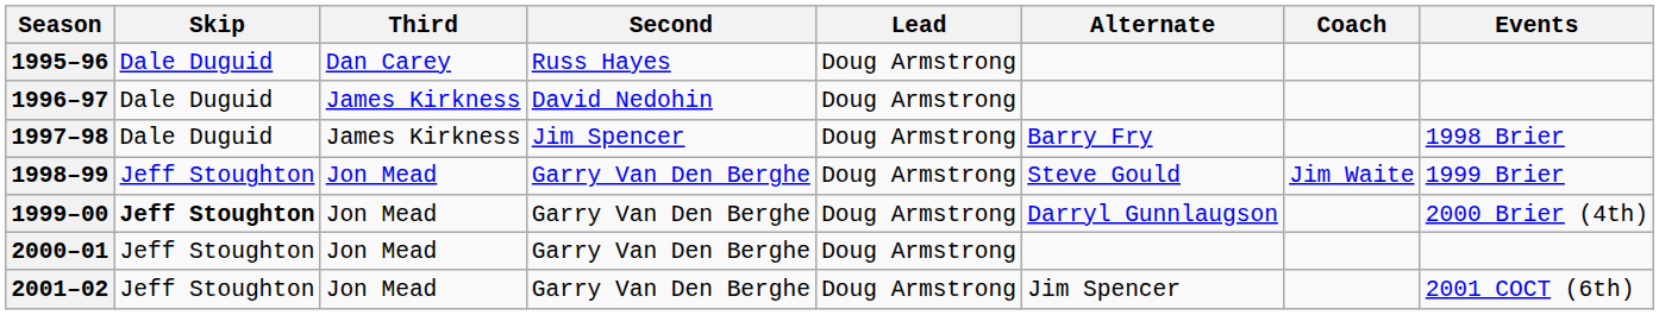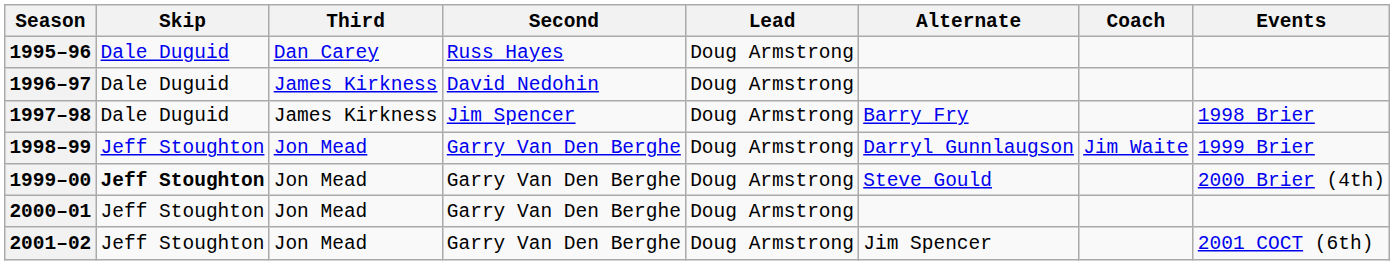1998–99 | Alternate: Steve Gould -> Darryl Gunnlaugson
1999–00 | Alternate: Darryl Gunnlaugson -> Steve Gould
